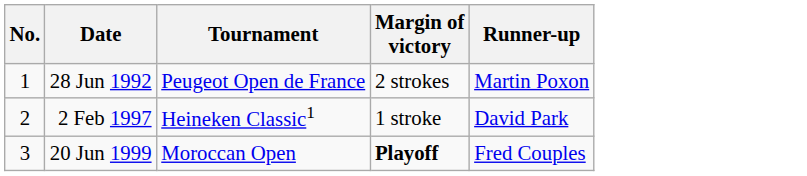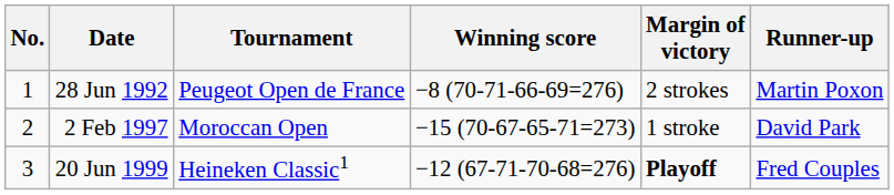+ column: Winning score | −8 (70-71-66-69=276) | −15 (70-67-65-71=273) | −12 (67-71-70-68=276)
2 Feb 1997 | Tournament: Heineken Classic1 -> Moroccan Open
20 Jun 1999 | Tournament: Moroccan Open -> Heineken Classic1
